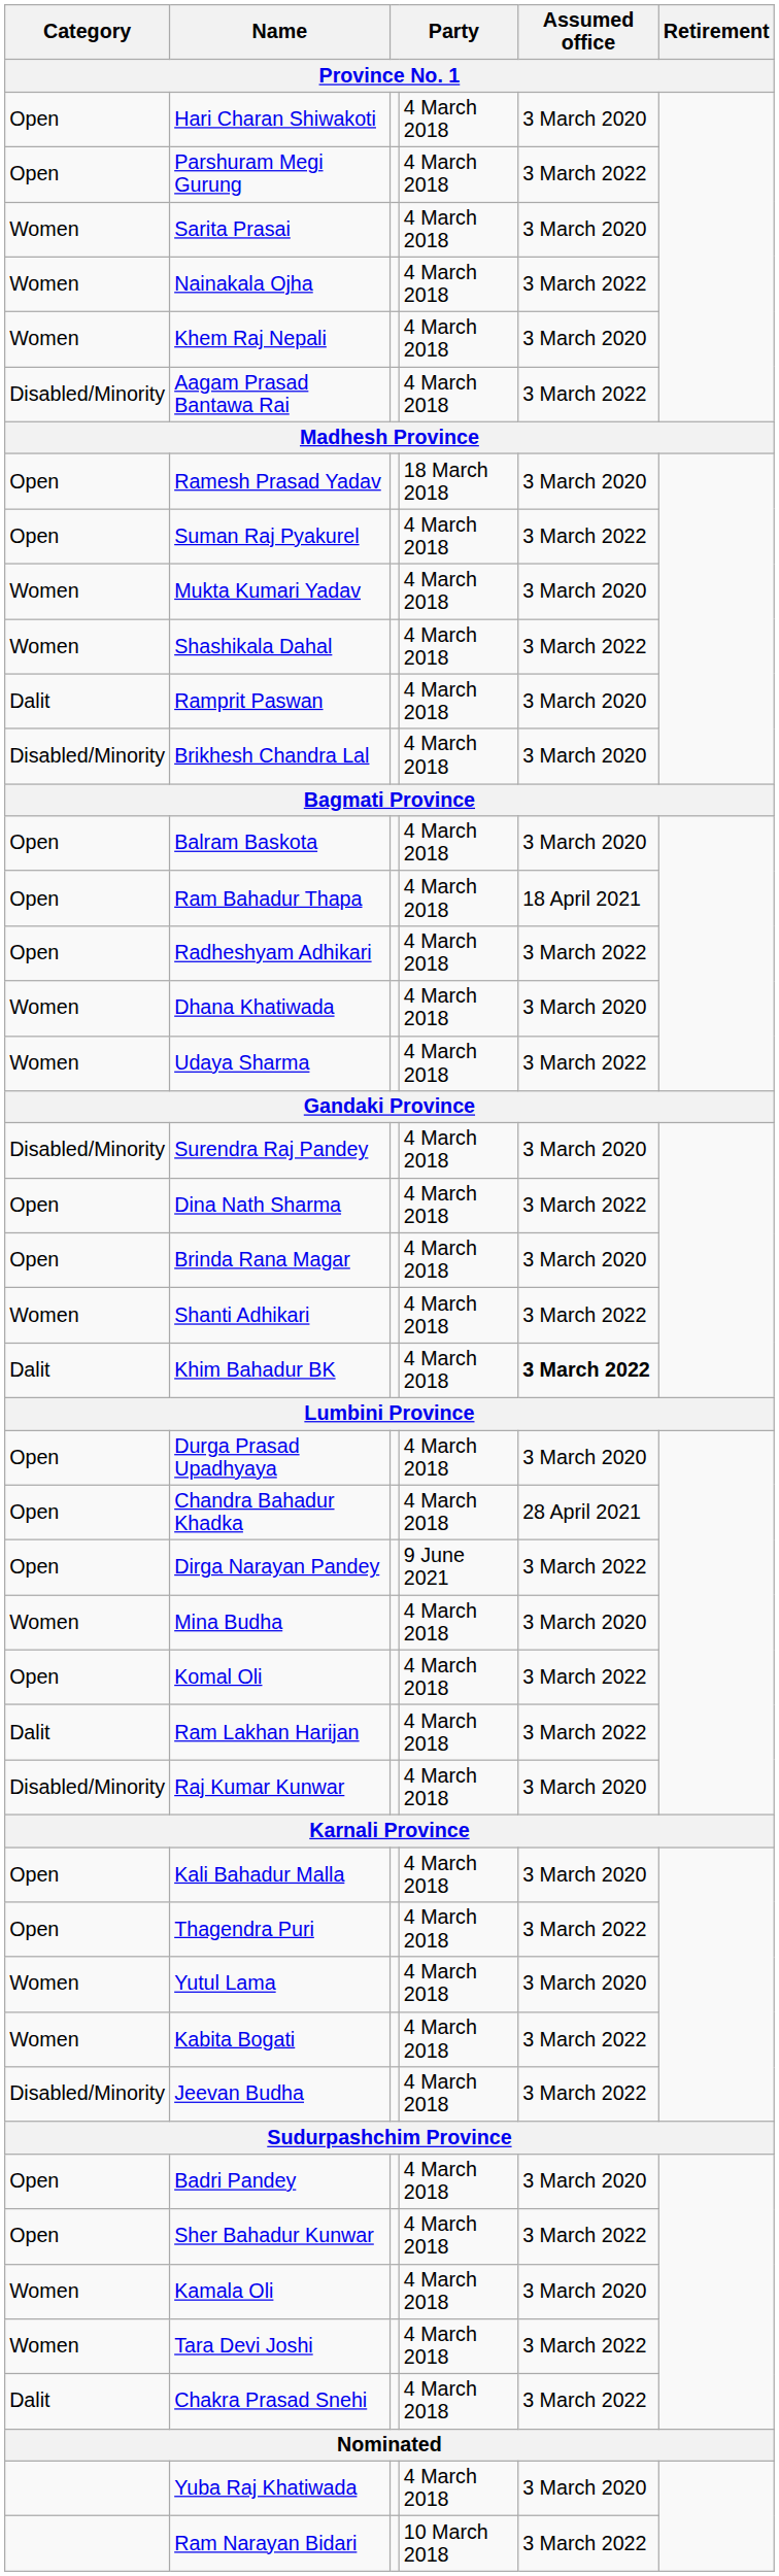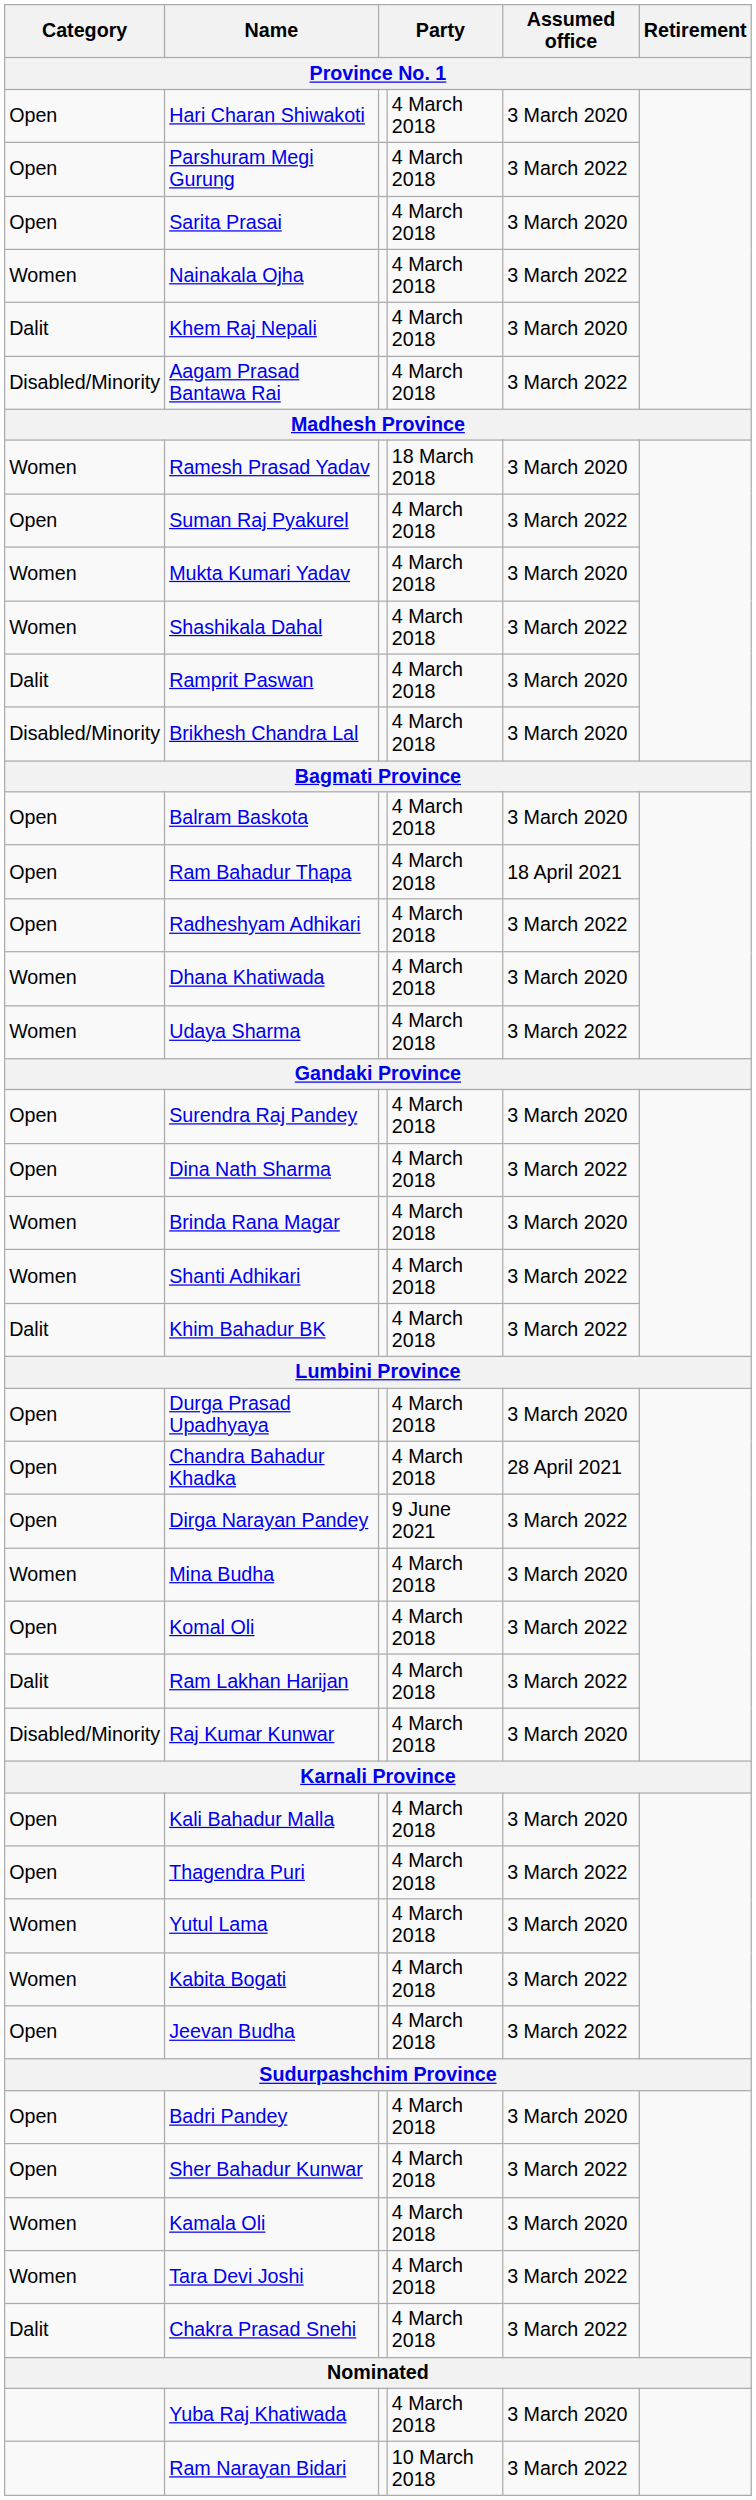Sarita Prasai | Category: Women -> Open
Khem Raj Nepali | Category: Women -> Dalit
Ramesh Prasad Yadav | Category: Open -> Women
Surendra Raj Pandey | Category: Disabled/Minority -> Open
Brinda Rana Magar | Category: Open -> Women
Khim Bahadur BK | Assumed office: bold -> normal
Jeevan Budha | Category: Disabled/Minority -> Open
